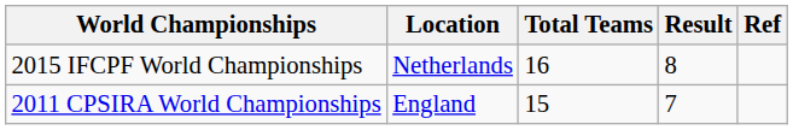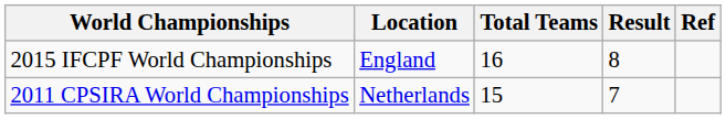2015 IFCPF World Championships | Location: Netherlands -> England
2011 CPSIRA World Championships | Location: England -> Netherlands
